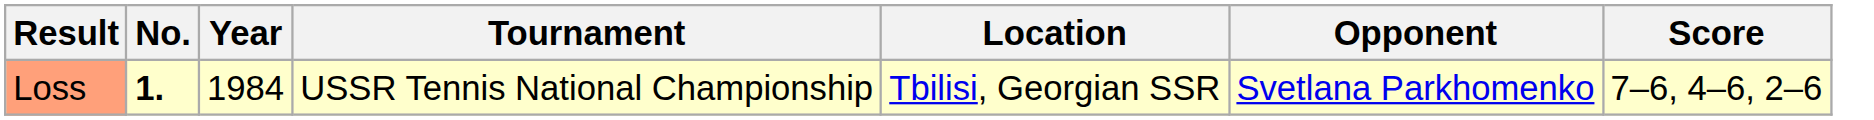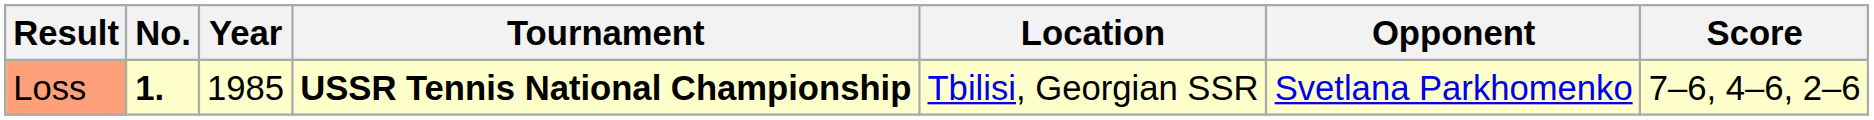Loss | Year: 1984 -> 1985
Loss | Tournament: normal -> bold
